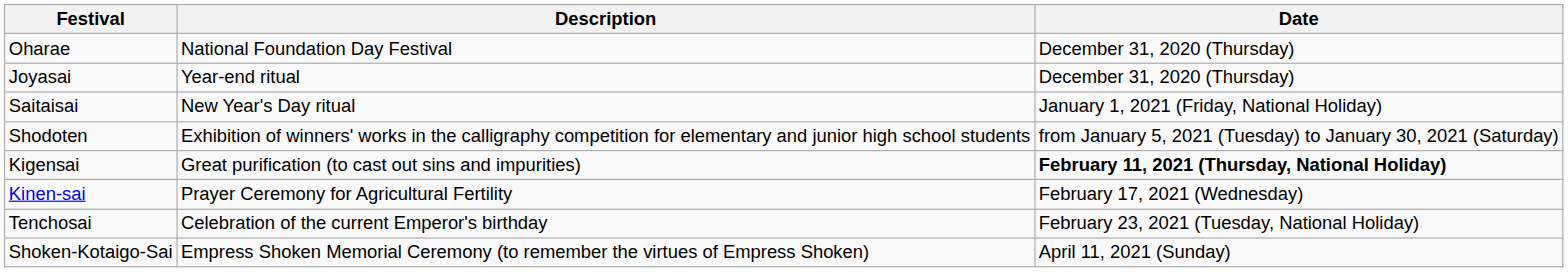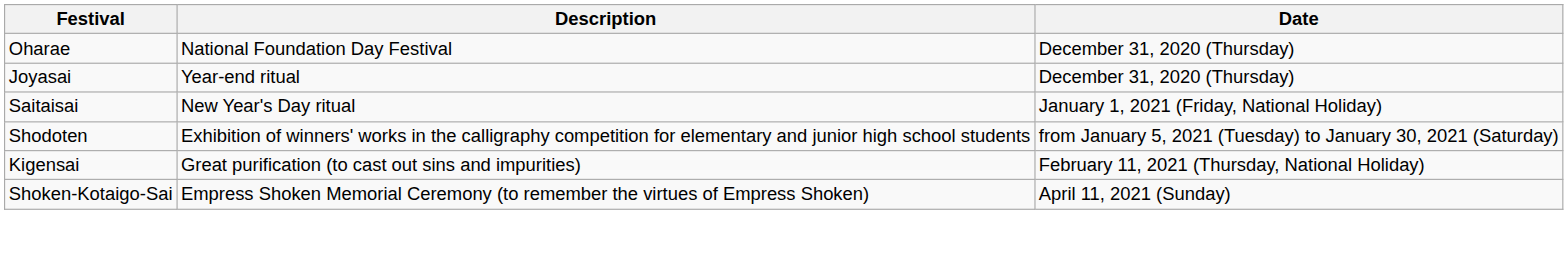Kigensai | Date: bold -> normal
- row: Kinen-sai | Prayer Ceremony for Agricultural Fertility | February 17, 2021 (Wednesday)
- row: Tenchosai | Celebration of the current Emperor's birthday | February 23, 2021 (Tuesday, National Holiday)
